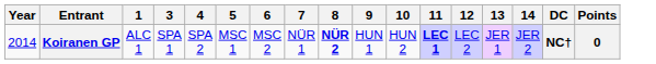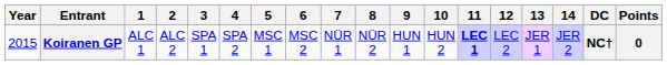+ column: 2 | ALC 2
Koiranen GP | Year: 2014 -> 2015
Koiranen GP | 8: bold -> normal
